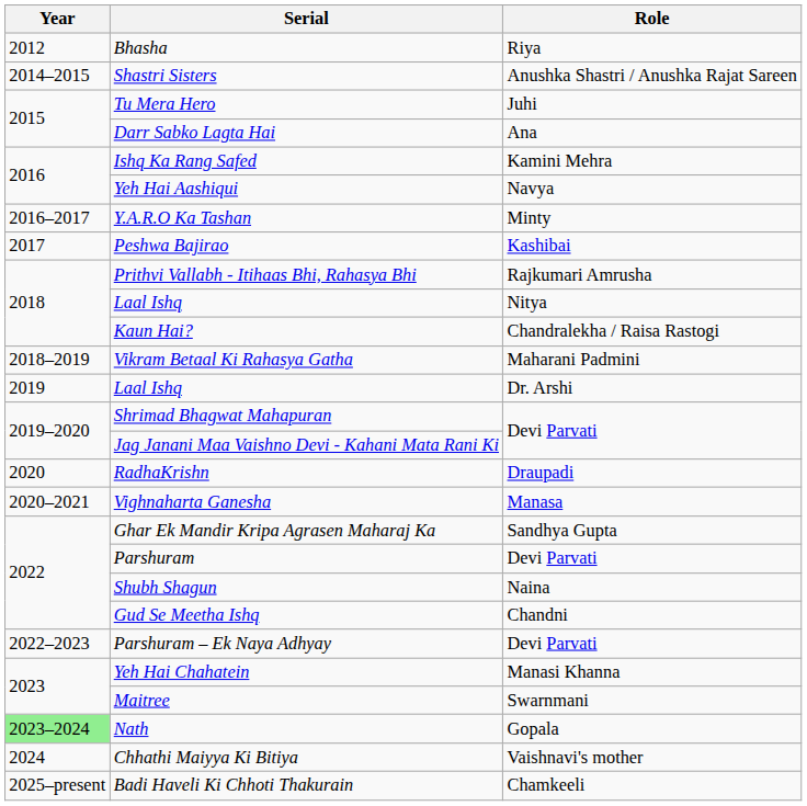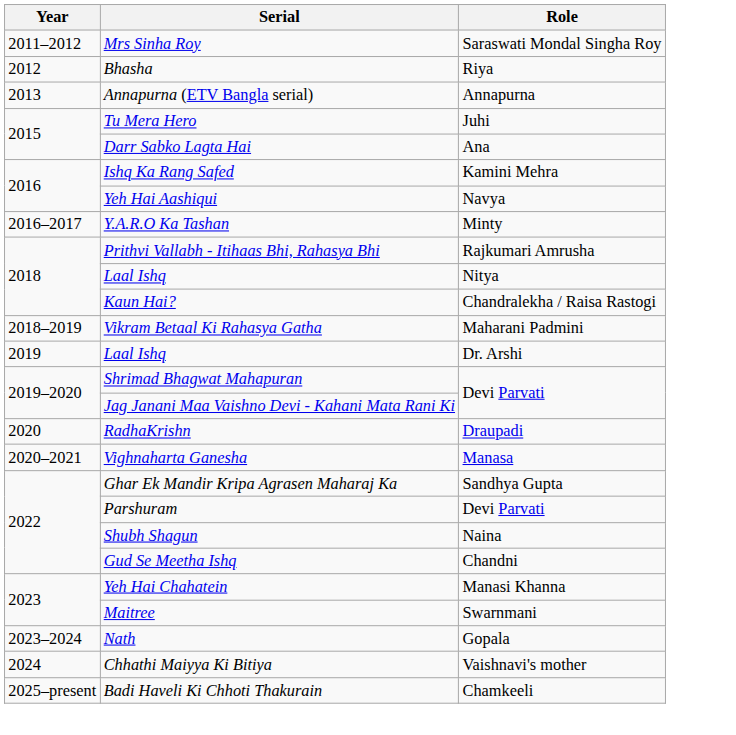+ row: 2011–2012 | Mrs Sinha Roy | Saraswati Mondal Singha Roy
+ row: 2013 | Annapurna (ETV Bangla serial) | Annapurna
- row: 2014–2015 | Shastri Sisters | Anushka Shastri / Anushka Rajat Sareen
- row: 2017 | Peshwa Bajirao | Kashibai
- row: 2022–2023 | Parshuram – Ek Naya Adhyay | Devi Parvati
Nath | Year: lightgreen background -> no background
